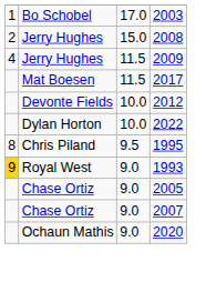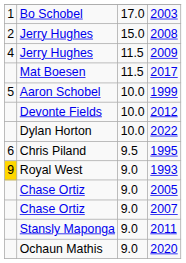+ row: 5 | Aaron Schobel | 10.0 | 1999
1995 | column 1: 8 -> 6
+ row: Stansly Maponga | 9.0 | 2011
